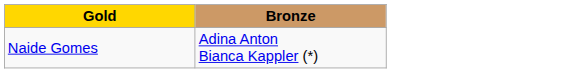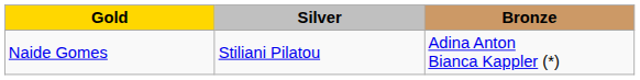+ column: Silver | Stiliani Pilatou
